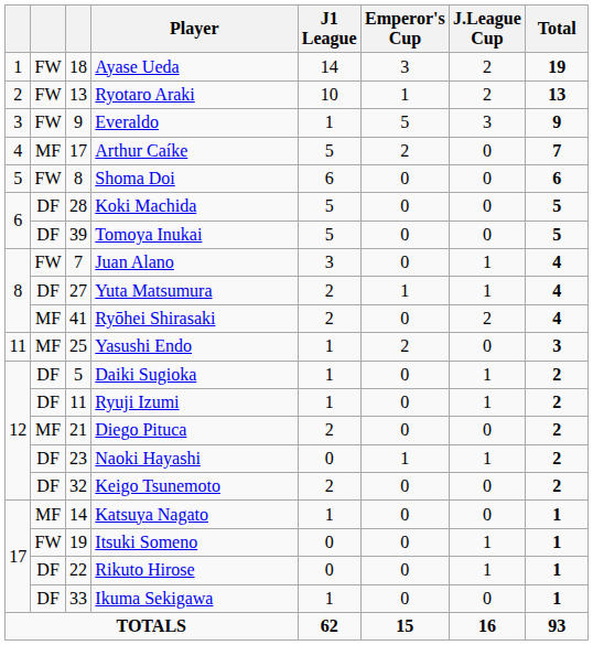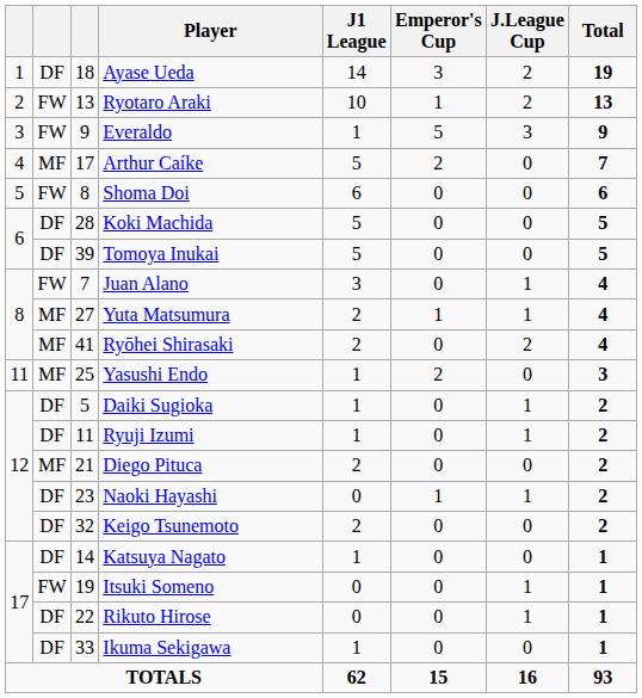Ayase Ueda | column 2: FW -> DF
Yuta Matsumura | column 2: DF -> MF
Katsuya Nagato | column 2: MF -> DF
